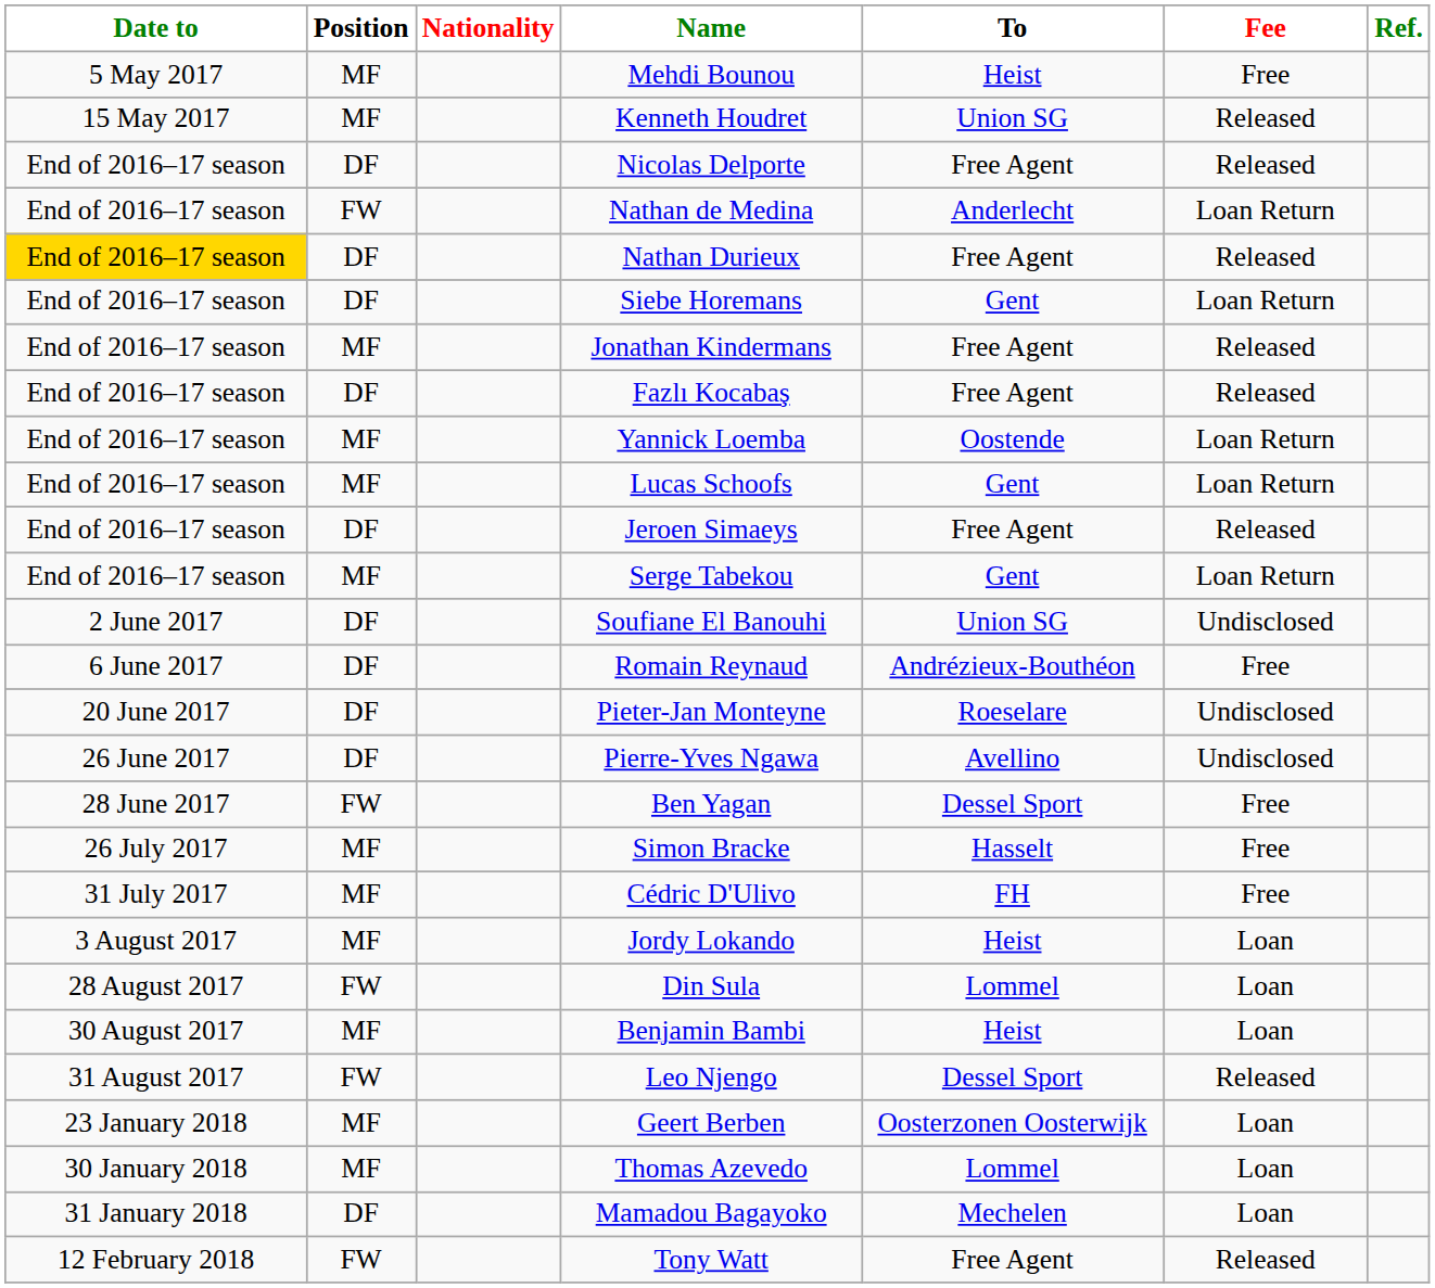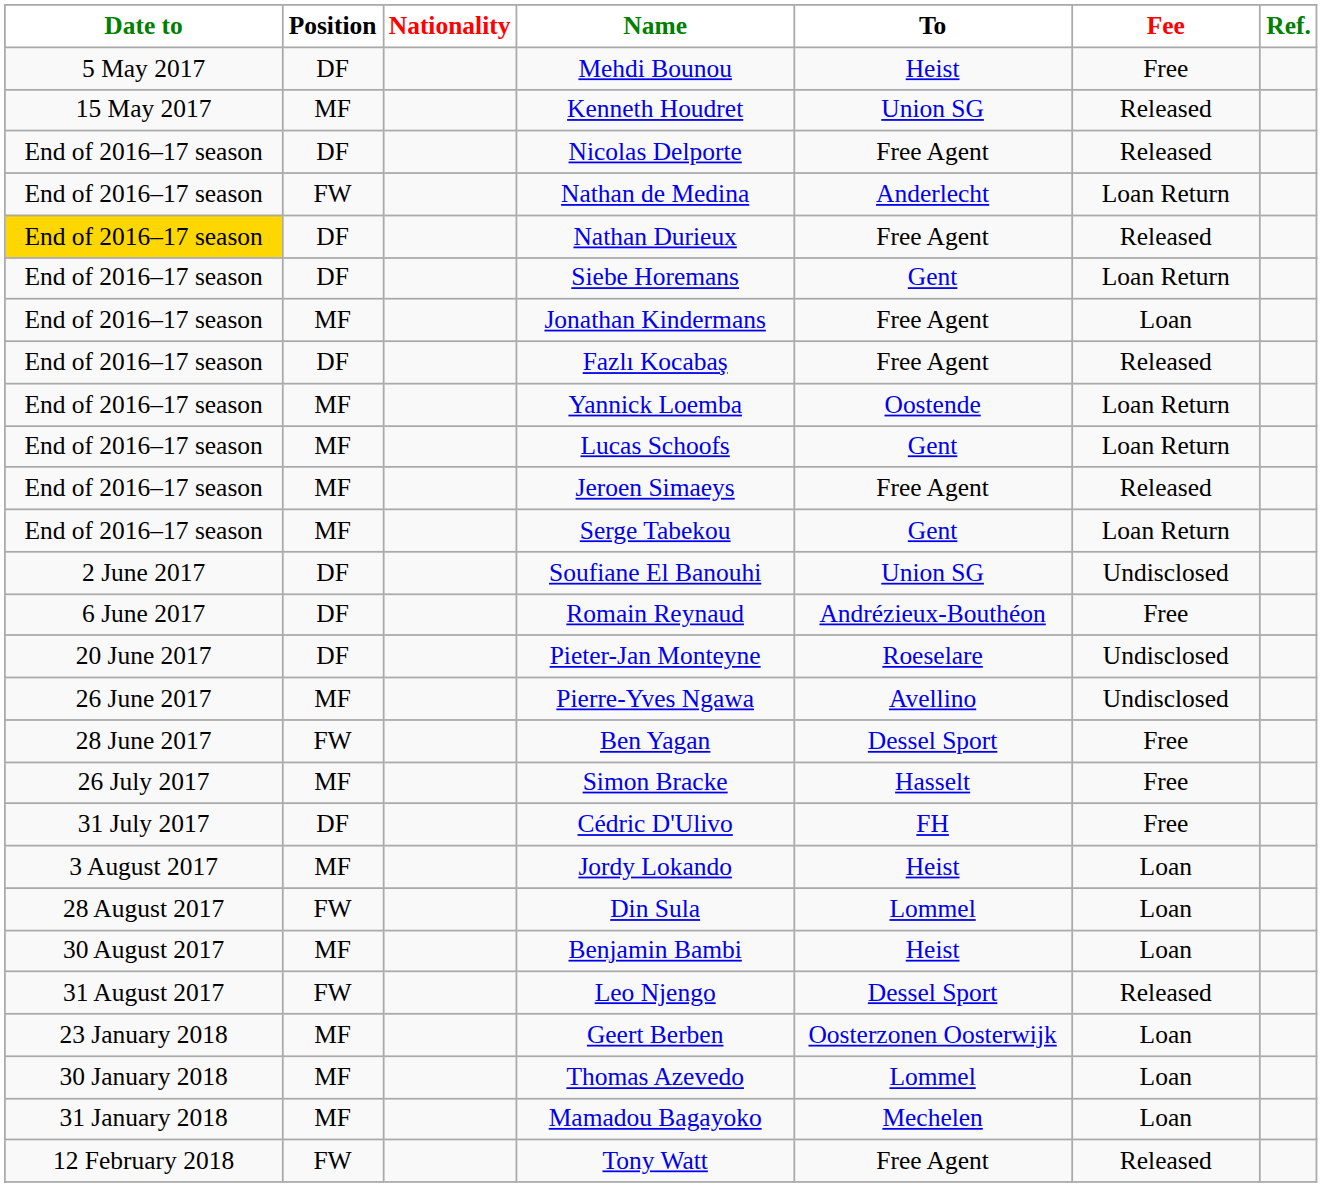Mehdi Bounou | Position: MF -> DF
Jonathan Kindermans | Fee: Released -> Loan
Jeroen Simaeys | Position: DF -> MF
Pierre-Yves Ngawa | Position: DF -> MF
Cédric D'Ulivo | Position: MF -> DF
Mamadou Bagayoko | Position: DF -> MF
